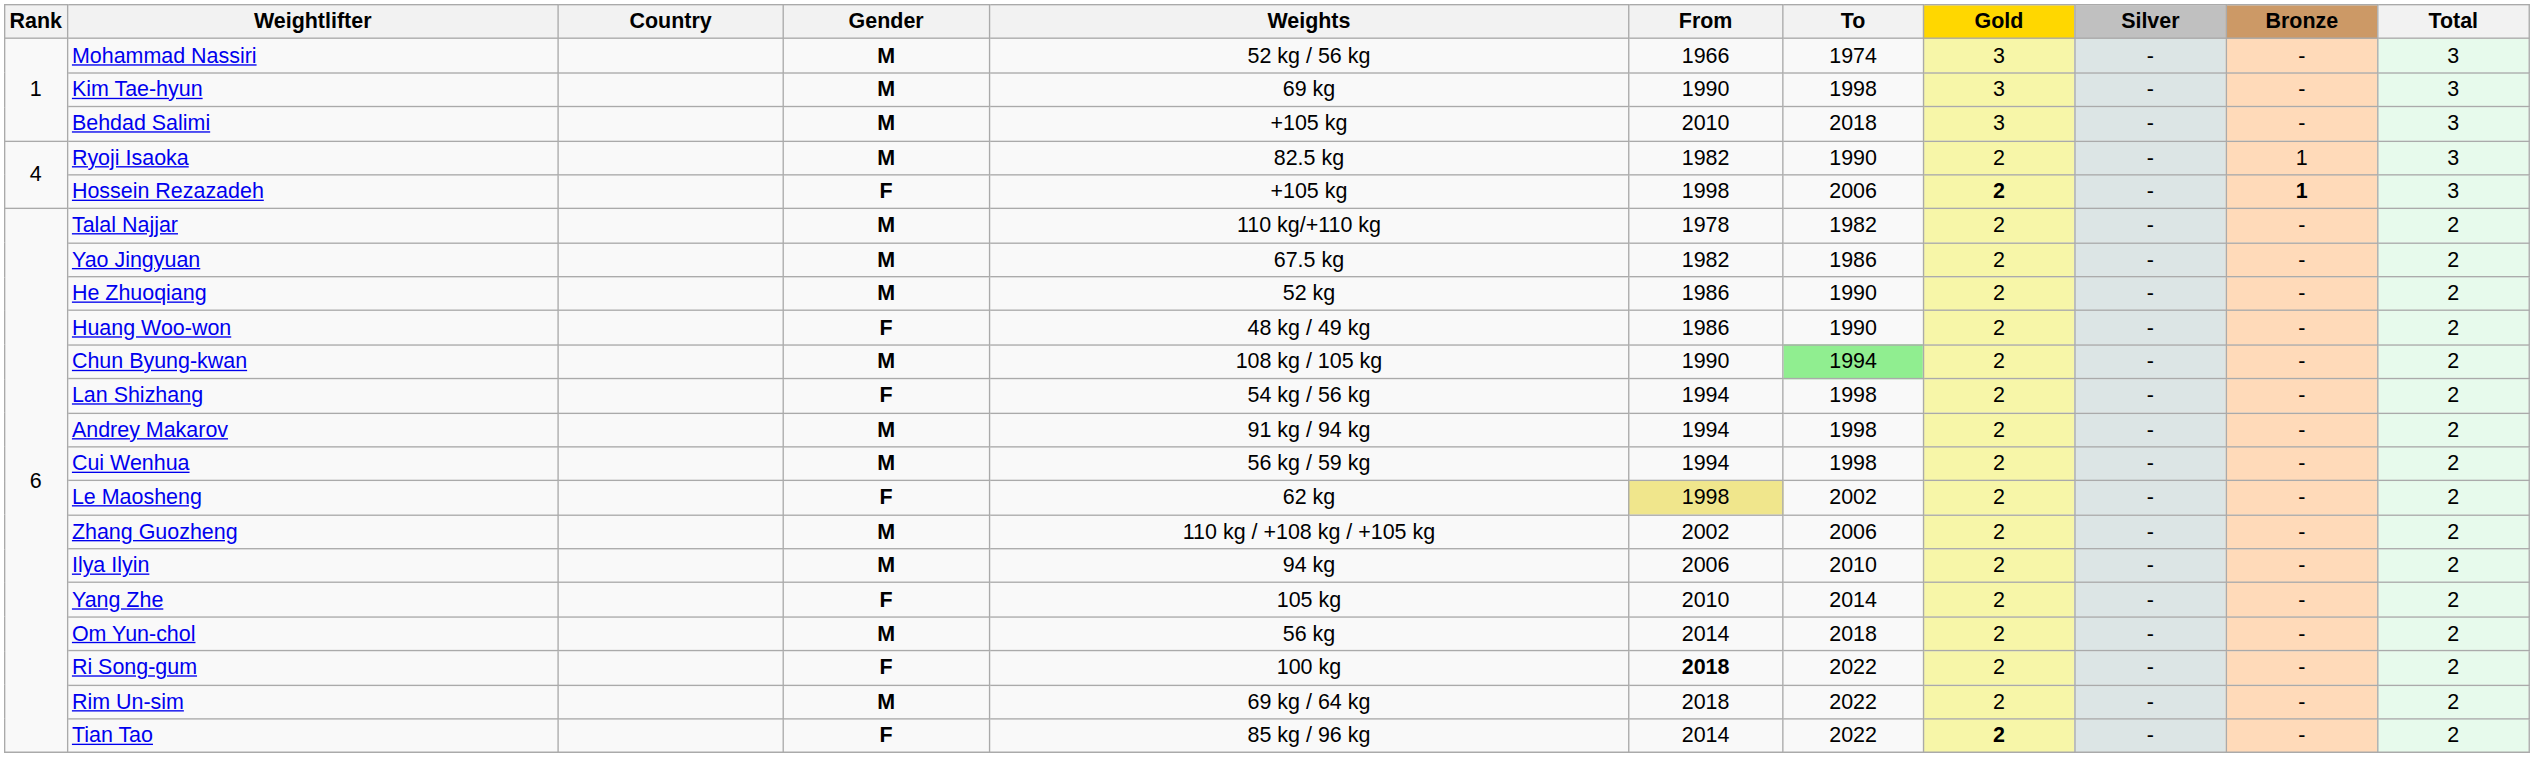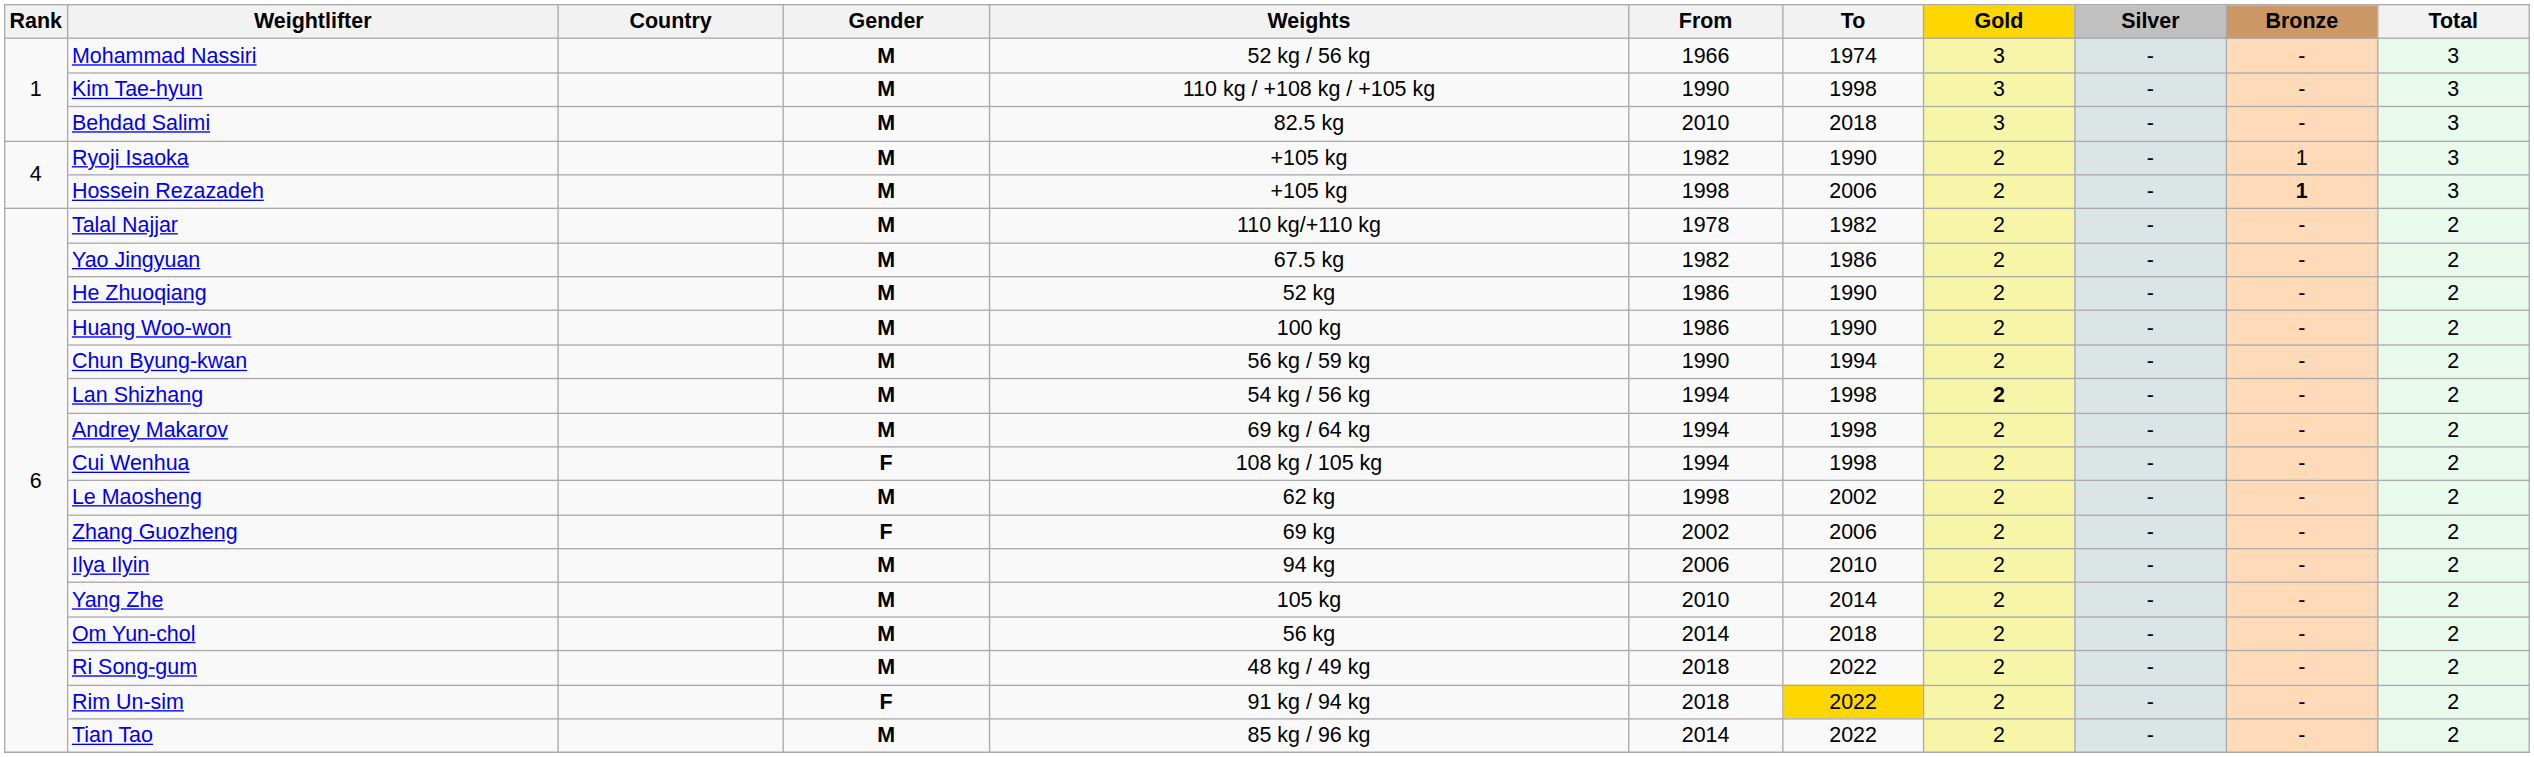Kim Tae-hyun | Weights: 69 kg -> 110 kg / +108 kg / +105 kg
Behdad Salimi | Weights: +105 kg -> 82.5 kg
Ryoji Isaoka | Weights: 82.5 kg -> +105 kg
Hossein Rezazadeh | Gender: F -> M
Hossein Rezazadeh | Gold: bold -> normal
Huang Woo-won | Gender: F -> M
Huang Woo-won | Weights: 48 kg / 49 kg -> 100 kg
Chun Byung-kwan | Weights: 108 kg / 105 kg -> 56 kg / 59 kg
Chun Byung-kwan | To: lightgreen background -> no background
Lan Shizhang | Gender: F -> M
Lan Shizhang | Gold: normal -> bold
Andrey Makarov | Weights: 91 kg / 94 kg -> 69 kg / 64 kg
Cui Wenhua | Gender: M -> F
Cui Wenhua | Weights: 56 kg / 59 kg -> 108 kg / 105 kg
Le Maosheng | Gender: F -> M
Le Maosheng | From: khaki background -> no background
Zhang Guozheng | Gender: M -> F
Zhang Guozheng | Weights: 110 kg / +108 kg / +105 kg -> 69 kg
Yang Zhe | Gender: F -> M
Ri Song-gum | Gender: F -> M
Ri Song-gum | Weights: 100 kg -> 48 kg / 49 kg
Ri Song-gum | From: bold -> normal
Rim Un-sim | Gender: M -> F
Rim Un-sim | Weights: 69 kg / 64 kg -> 91 kg / 94 kg
Rim Un-sim | To: no background -> gold background
Tian Tao | Gender: F -> M
Tian Tao | Gold: bold -> normal
